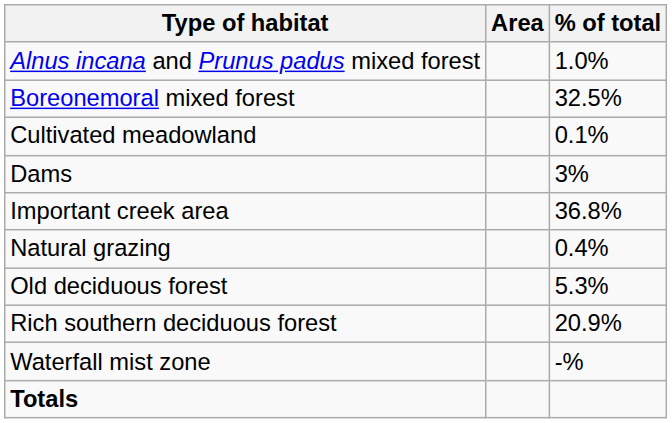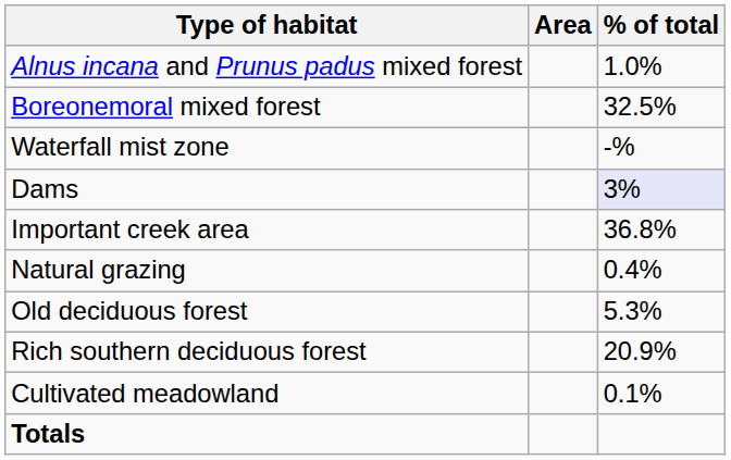rows swapped: Cultivated meadowland <-> Waterfall mist zone
Dams | % of total: no background -> lavender background
